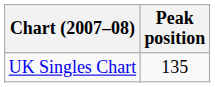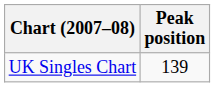UK Singles Chart | Peak position: 135 -> 139
